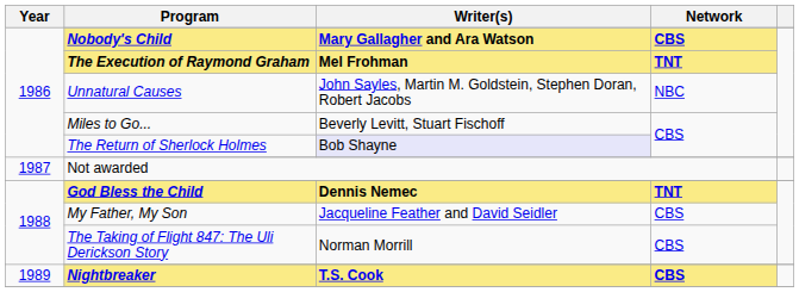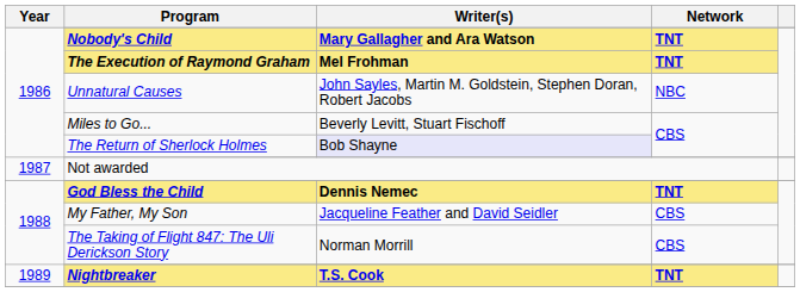Nobody's Child | Network: CBS -> TNT
Nightbreaker | Network: CBS -> TNT
